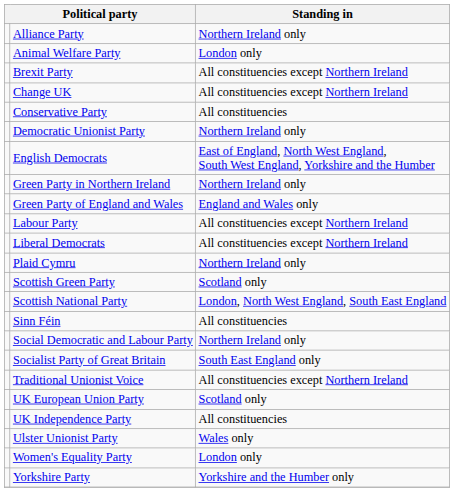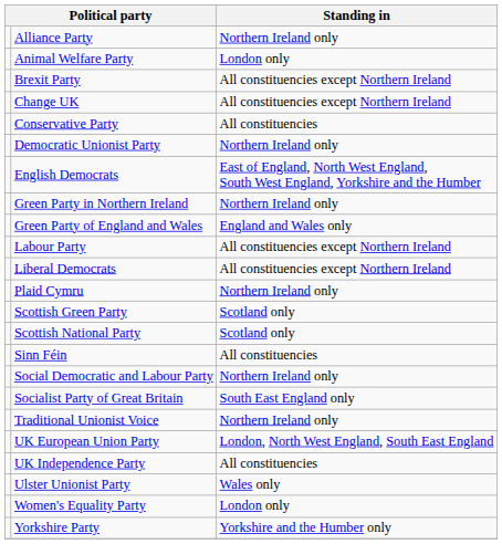Scottish National Party | Standing in: London, North West England, South East England -> Scotland only
Traditional Unionist Voice | Standing in: All constituencies except Northern Ireland -> Northern Ireland only
UK European Union Party | Standing in: Scotland only -> London, North West England, South East England
